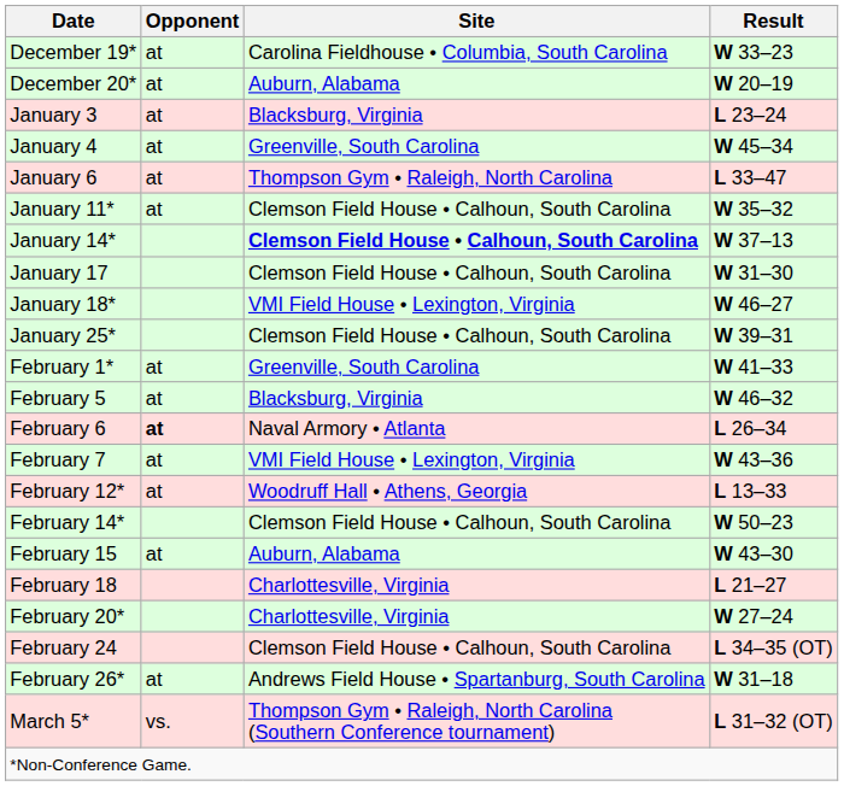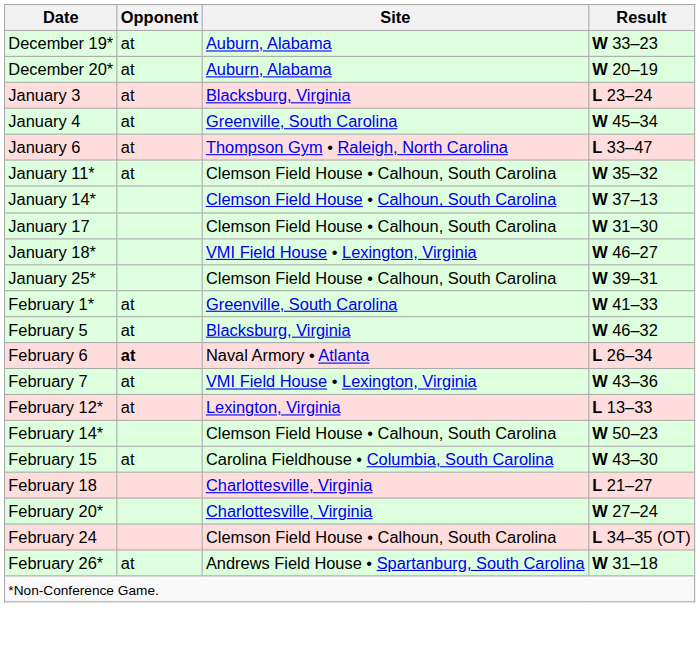December 19* | Site: Carolina Fieldhouse • Columbia, South Carolina -> Auburn, Alabama
January 14* | Site: bold -> normal
February 12* | Site: Woodruff Hall • Athens, Georgia -> Lexington, Virginia
February 15 | Site: Auburn, Alabama -> Carolina Fieldhouse • Columbia, South Carolina
- row: March 5* | vs. | Thompson Gym • Raleigh, North Carolina (Southern Conference tournament) | L 31–32 (OT)
